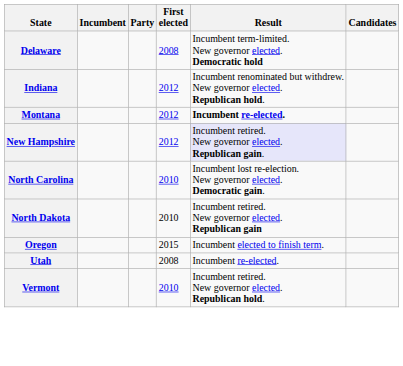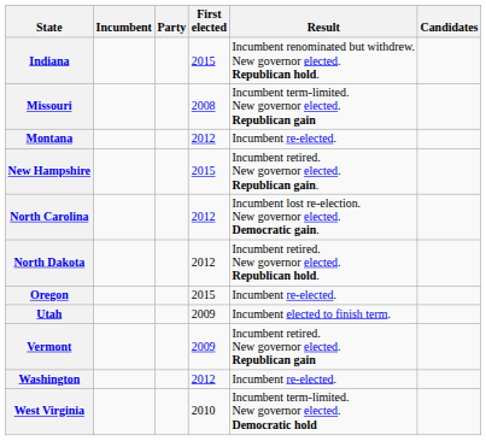- row: Delaware | 2008 | Incumbent term-limited. New governor elected. Democratic hold
Indiana | First elected: 2012 -> 2015
+ row: Missouri | 2008 | Incumbent term-limited. New governor elected. Republican gain
Montana | Result: bold -> normal
New Hampshire | First elected: 2012 -> 2015
New Hampshire | Result: lavender background -> no background
North Carolina | First elected: 2010 -> 2012
North Dakota | First elected: 2010 -> 2012
North Dakota | Result: Incumbent retired. New governor elected. Republican gain -> Incumbent retired. New governor elected. Republican hold.
Oregon | Result: Incumbent elected to finish term. -> Incumbent re-elected.
Utah | First elected: 2008 -> 2009
Utah | Result: Incumbent re-elected. -> Incumbent elected to finish term.
Vermont | First elected: 2010 -> 2009
Vermont | Result: Incumbent retired. New governor elected. Republican hold. -> Incumbent retired. New governor elected. Republican gain
+ row: Washington | 2012 | Incumbent re-elected.
+ row: West Virginia | 2010 | Incumbent term-limited. New governor elected. Democratic hold
